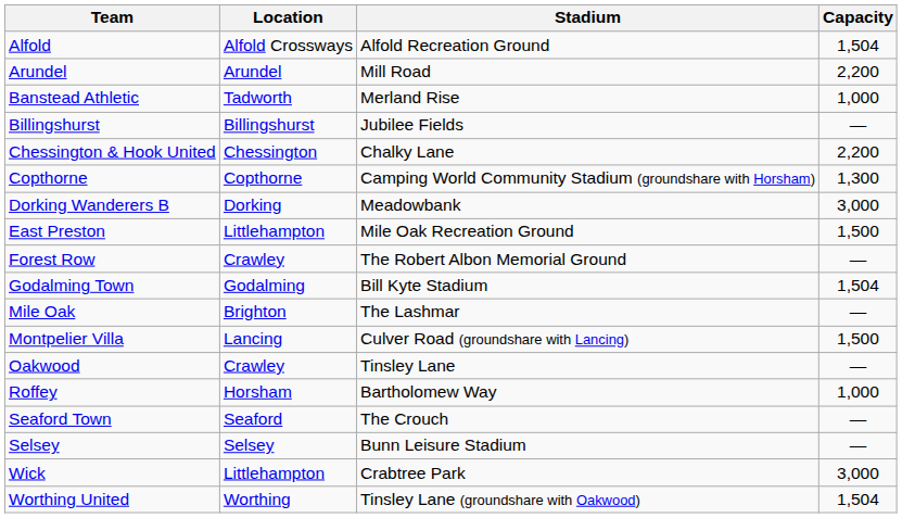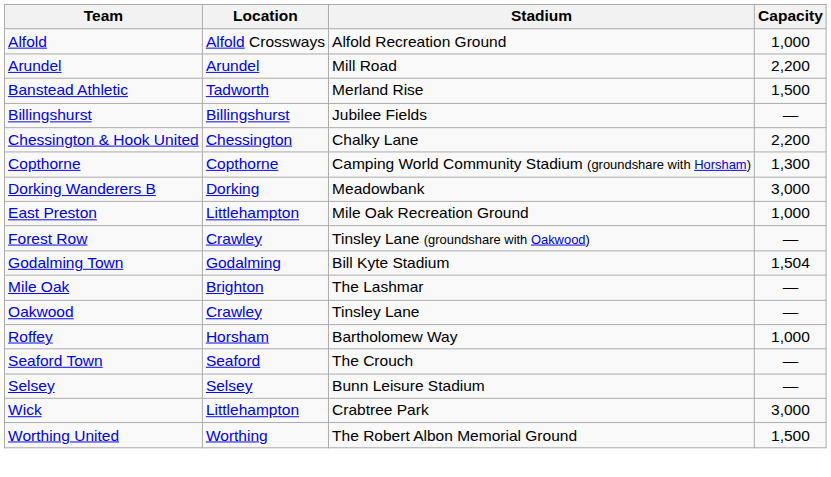Alfold | Capacity: 1,504 -> 1,000
Banstead Athletic | Capacity: 1,000 -> 1,500
East Preston | Capacity: 1,500 -> 1,000
Forest Row | Stadium: The Robert Albon Memorial Ground -> Tinsley Lane (groundshare with Oakwood)
- row: Montpelier Villa | Lancing | Culver Road (groundshare with Lancing) | 1,500
Worthing United | Stadium: Tinsley Lane (groundshare with Oakwood) -> The Robert Albon Memorial Ground
Worthing United | Capacity: 1,504 -> 1,500
